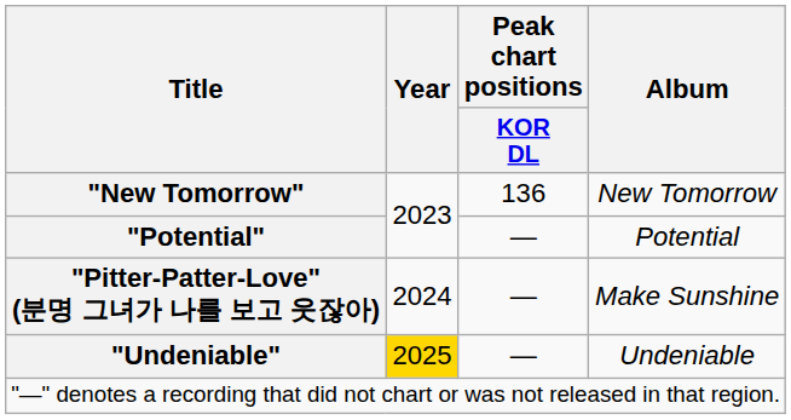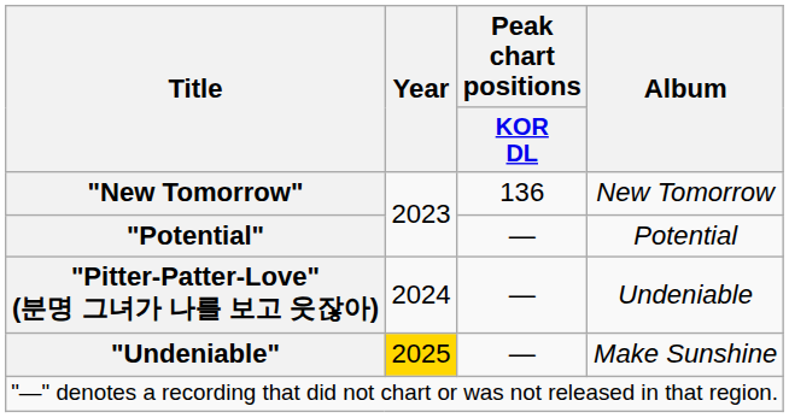"Pitter-Patter-Love" (분명 그녀가 나를 보고 웃잖아) | Album: Make Sunshine -> Undeniable
"Undeniable" | Album: Undeniable -> Make Sunshine
